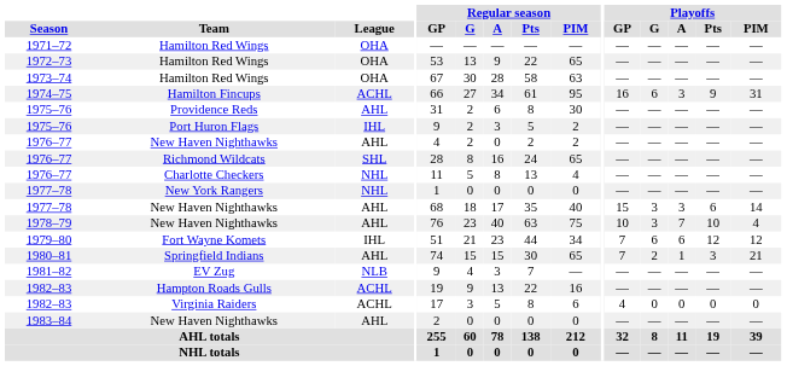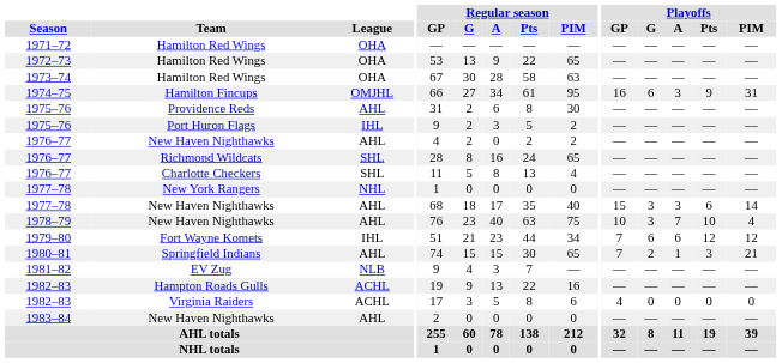1974–75 | League: ACHL -> OMJHL
1976–77 / Charlotte Checkers | League: NHL -> SHL
